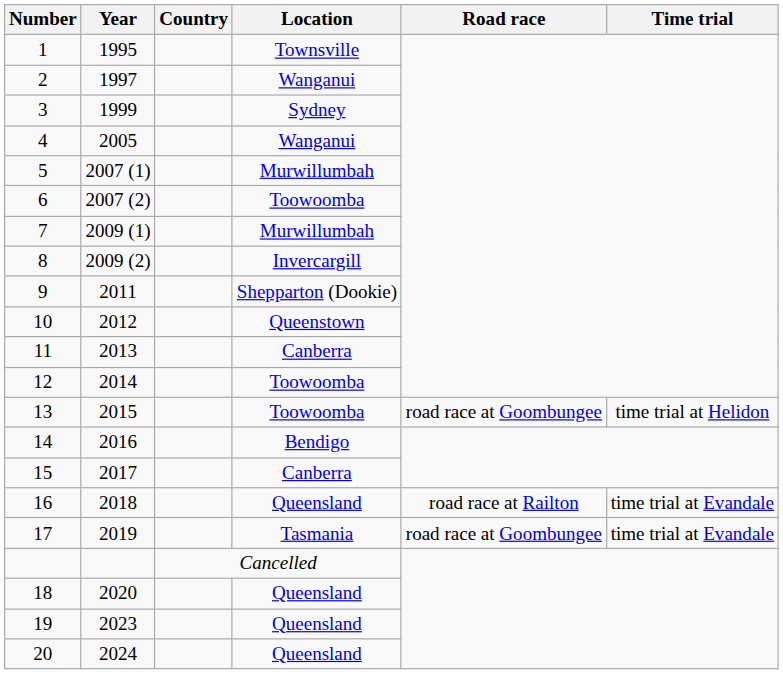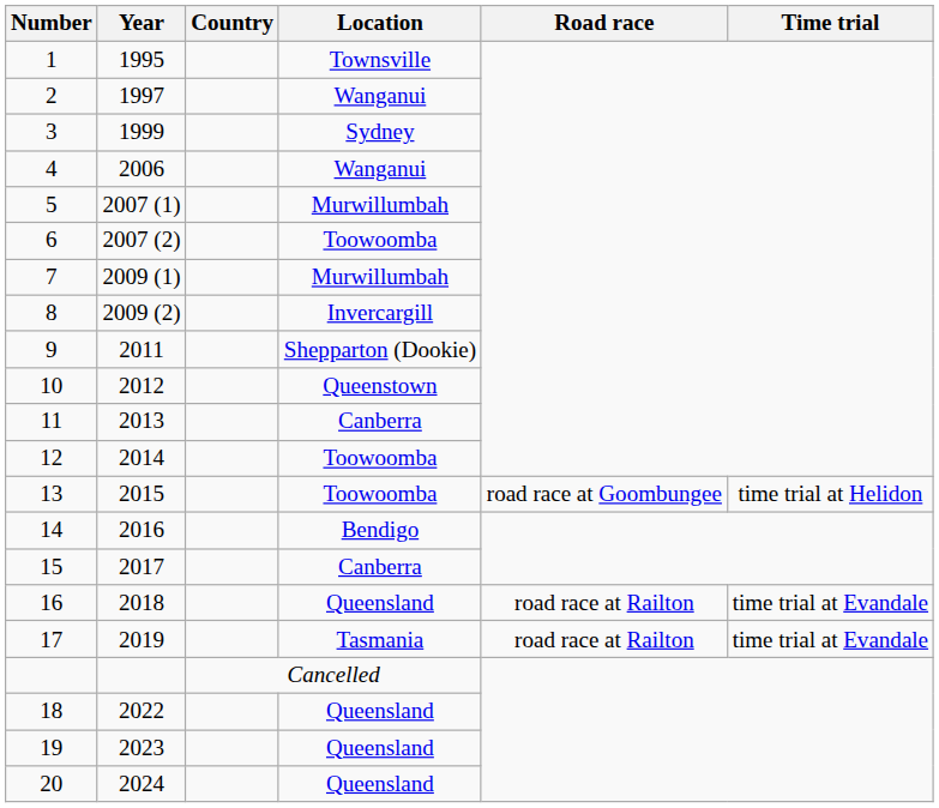4 | Year: 2005 -> 2006
17 | Road race: road race at Goombungee -> road race at Railton
18 | Year: 2020 -> 2022
